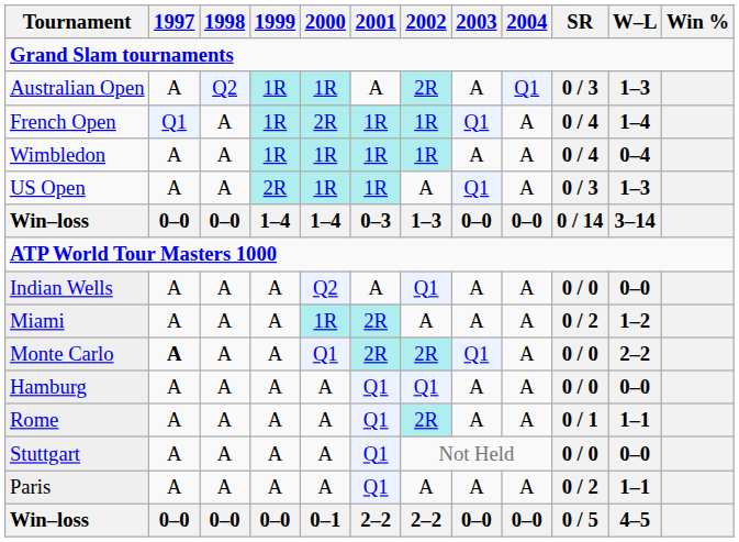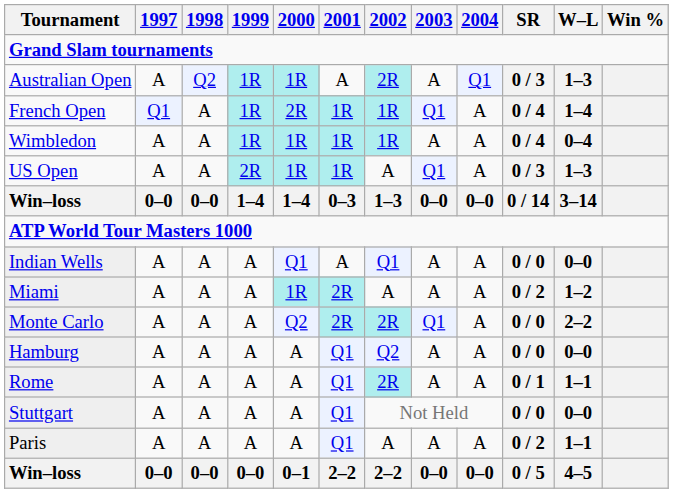Indian Wells | 2000: Q2 -> Q1
Monte Carlo | 1997: bold -> normal
Monte Carlo | 2000: Q1 -> Q2
Hamburg | 2002: Q1 -> Q2
